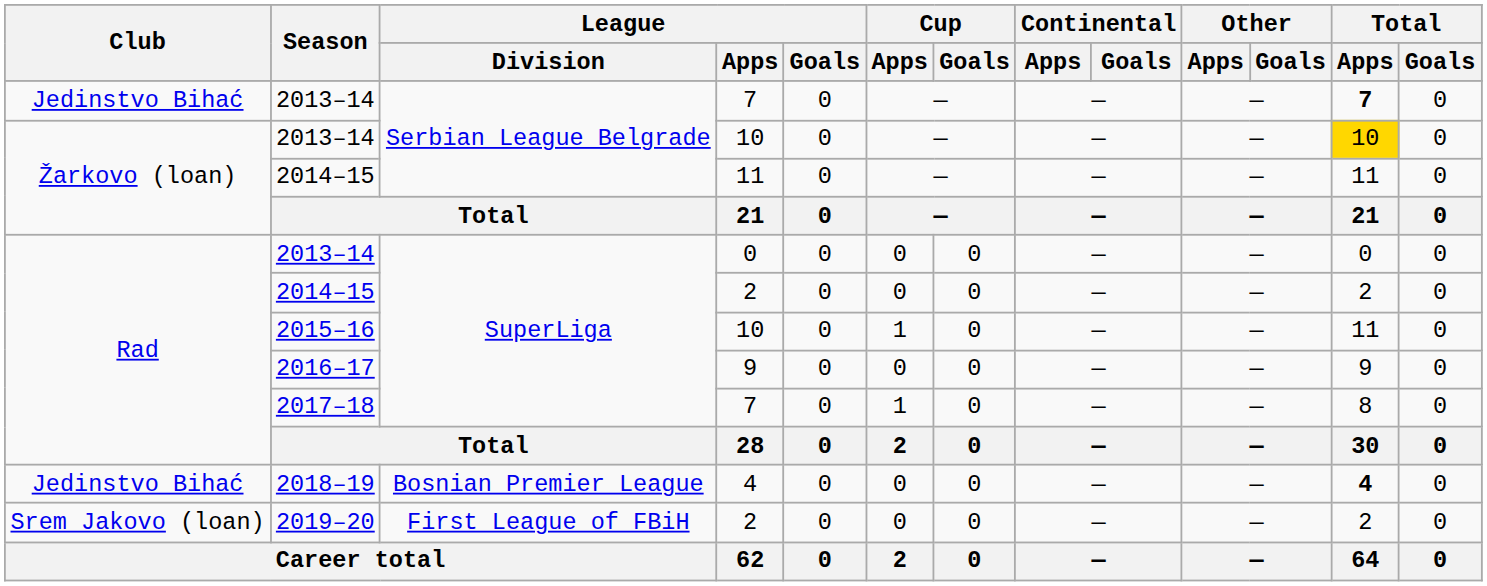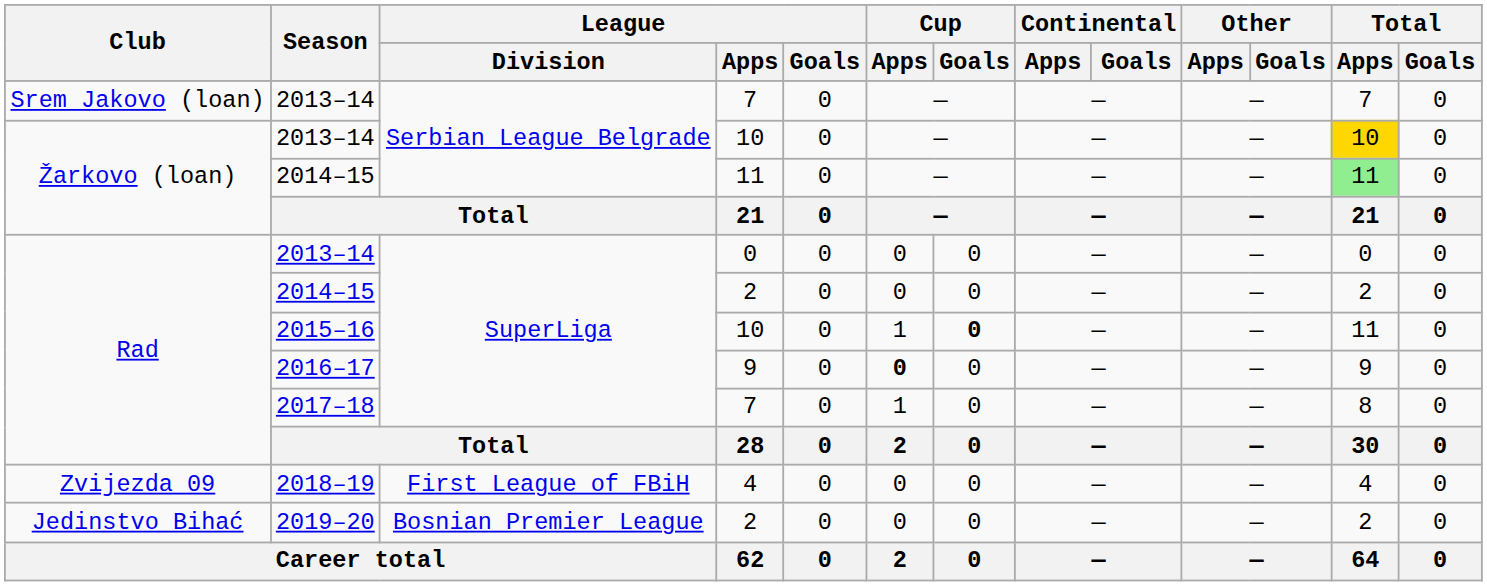2013–14 / 7 | Club: Jedinstvo Bihać -> Srem Jakovo (loan)
2013–14 / 7 | Total / Apps: bold -> normal
2014–15 / 11 | Total / Apps: no background -> lightgreen background
2015–16 | Cup / Goals: normal -> bold
2016–17 | Cup / Apps: normal -> bold
2018–19 | Club: Jedinstvo Bihać -> Zvijezda 09
2018–19 | League / Division: Bosnian Premier League -> First League of FBiH
2018–19 | Total / Apps: bold -> normal
2019–20 | Club: Srem Jakovo (loan) -> Jedinstvo Bihać
2019–20 | League / Division: First League of FBiH -> Bosnian Premier League
